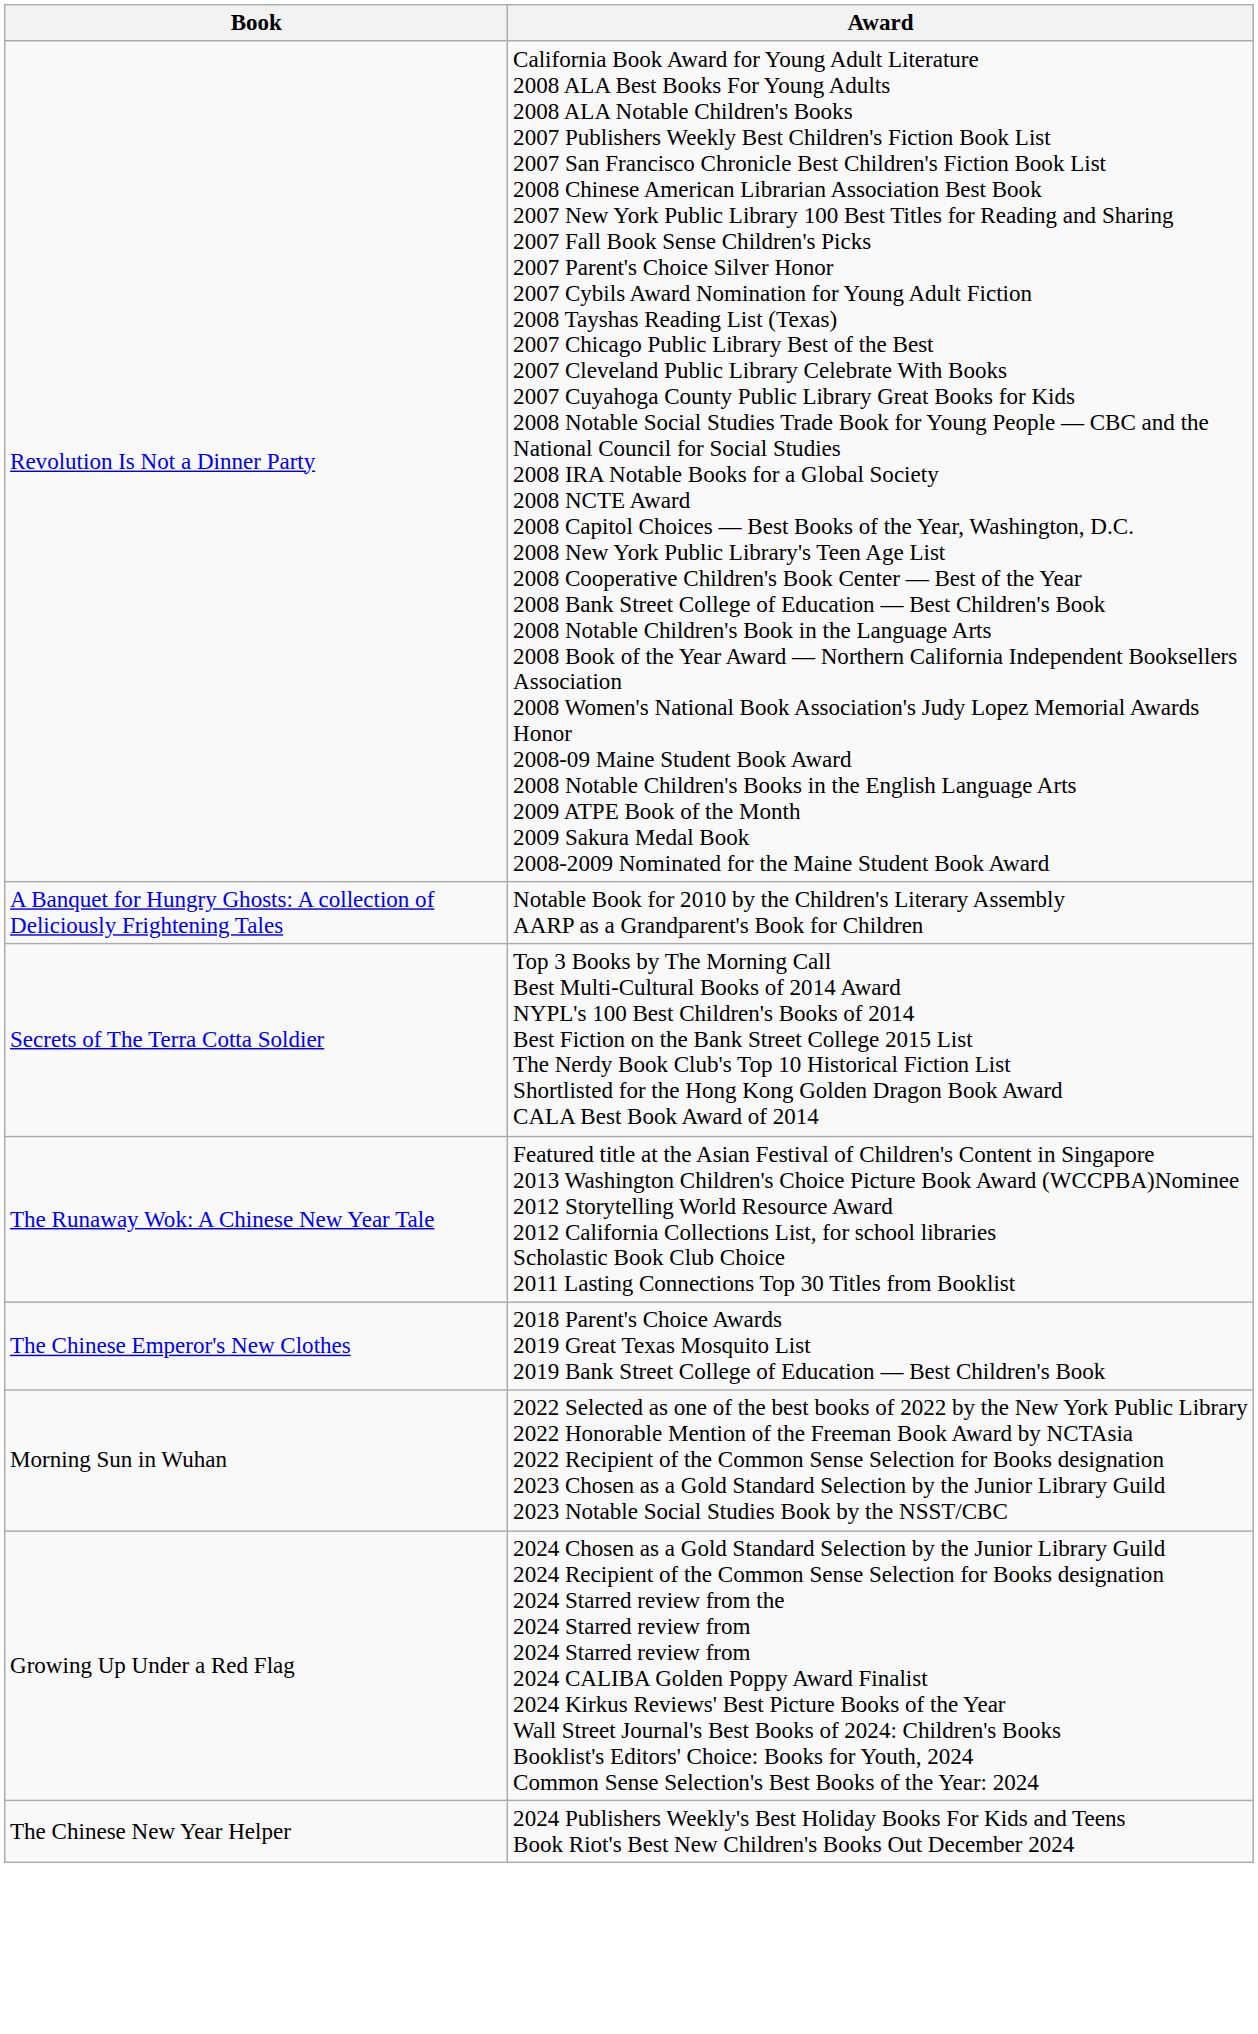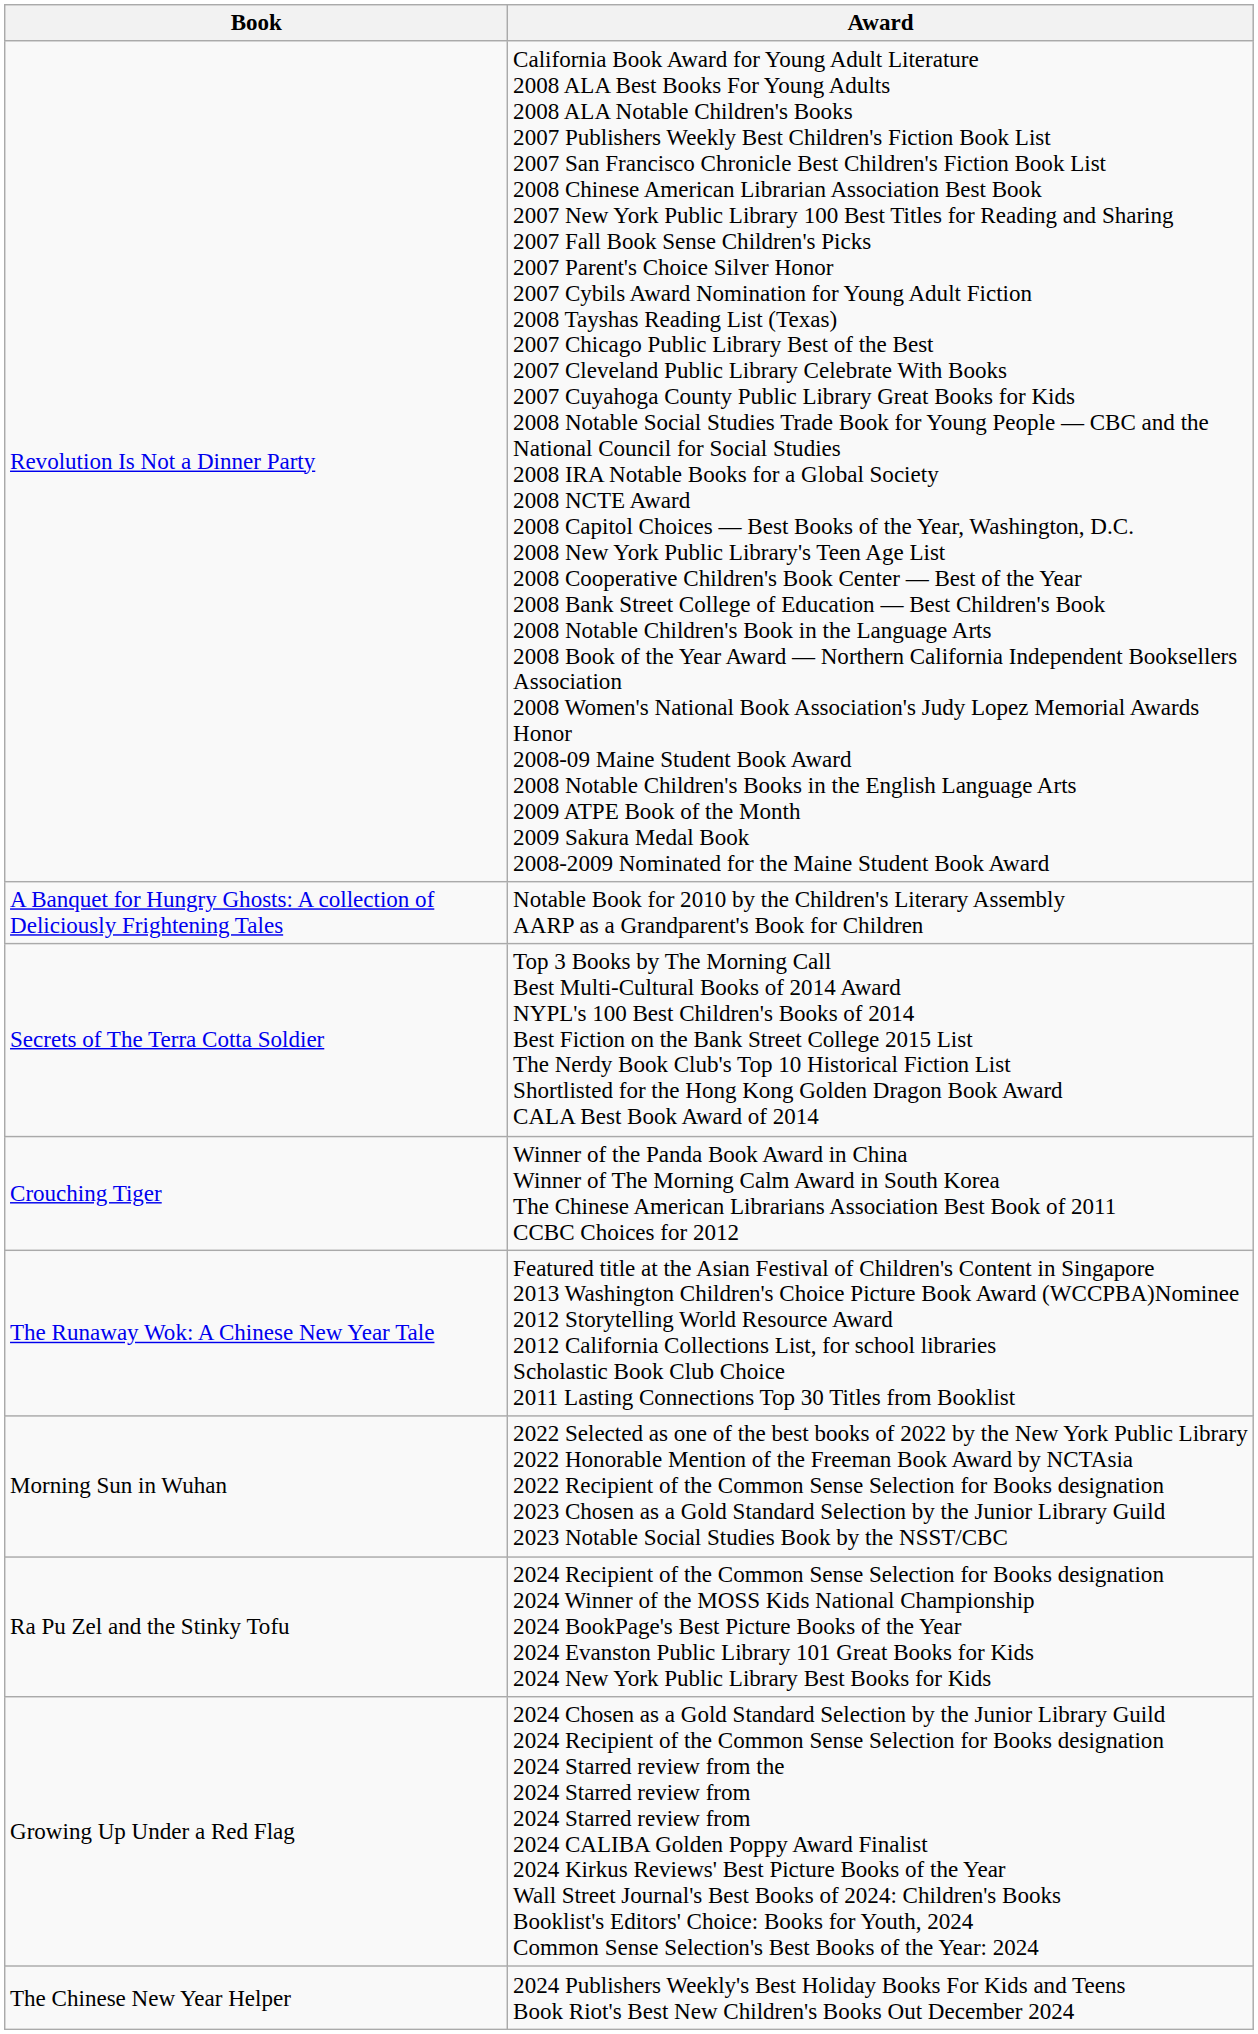+ row: Crouching Tiger | Winner of the Panda Book Award in China Winner of The Morning Calm Award in South Korea The Chinese American Librarians Association Best Book of 2011 CCBC Choices for 2012
- row: The Chinese Emperor's New Clothes | 2018 Parent's Choice Awards 2019 Great Texas Mosquito List 2019 Bank Street College of Education — Best Children's Book
+ row: Ra Pu Zel and the Stinky Tofu | 2024 Recipient of the Common Sense Selection for Books designation 2024 Winner of the MOSS Kids National Championship 2024 BookPage's Best Picture Books of the Year 2024 Evanston Public Library 101 Great Books for Kids 2024 New York Public Library Best Books for Kids
